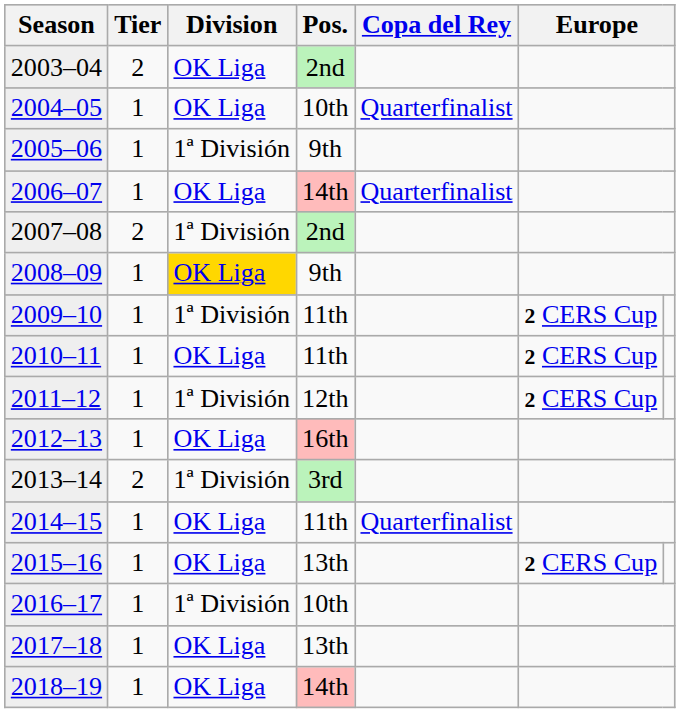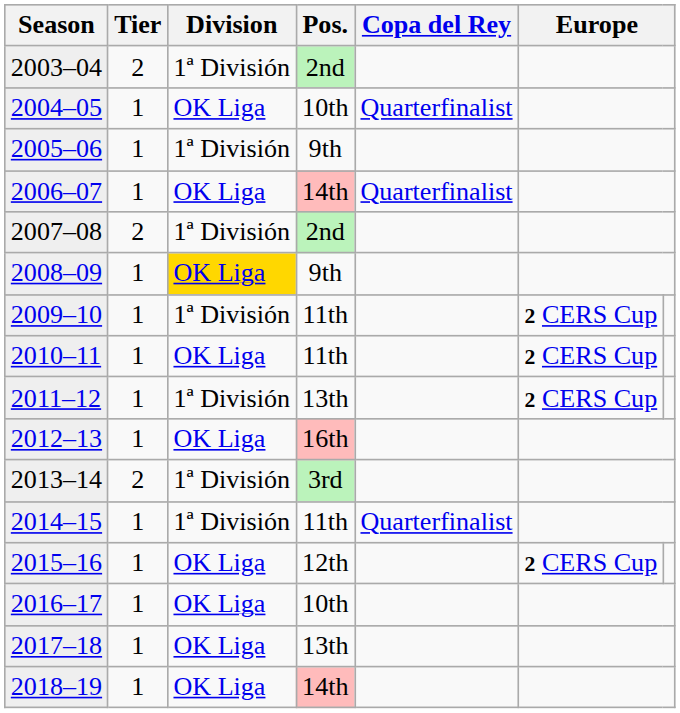2003–04 | Division: OK Liga -> 1ª División
2011–12 | Pos.: 12th -> 13th
2014–15 | Division: OK Liga -> 1ª División
2015–16 | Pos.: 13th -> 12th
2016–17 | Division: 1ª División -> OK Liga
